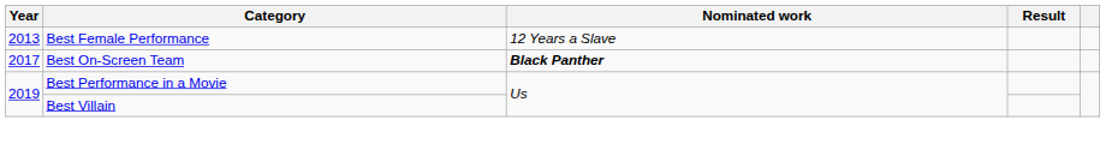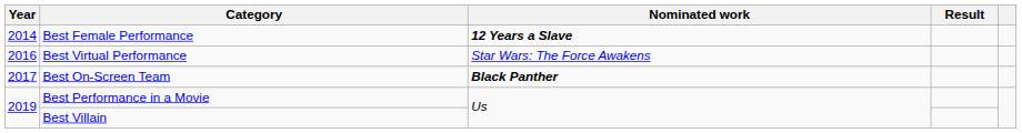Best Female Performance | Year: 2013 -> 2014
Best Female Performance | Nominated work: normal -> bold
+ row: 2016 | Best Virtual Performance | Star Wars: The Force Awakens
